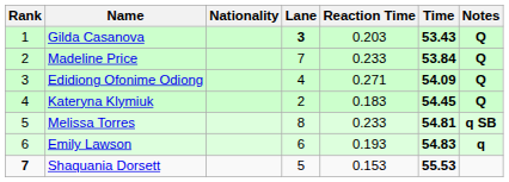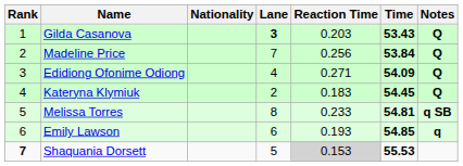Madeline Price | Reaction Time: 0.233 -> 0.256
Emily Lawson | Time: 54.83 -> 54.85
Shaquania Dorsett | Reaction Time: no background -> lightgrey background
